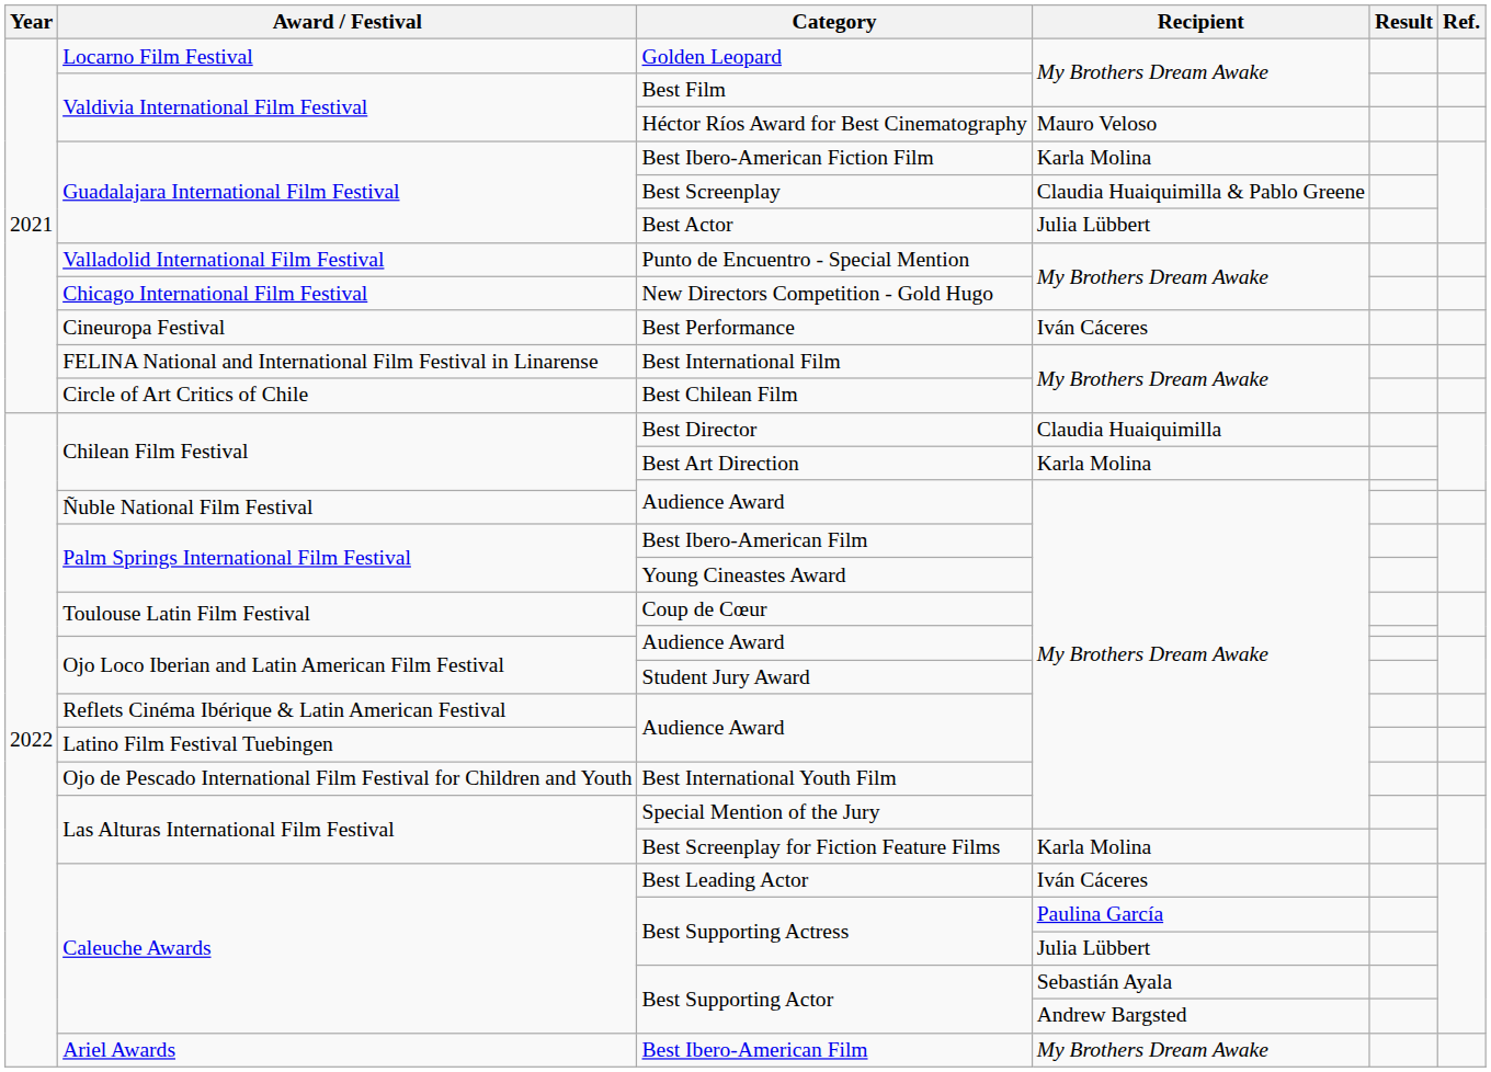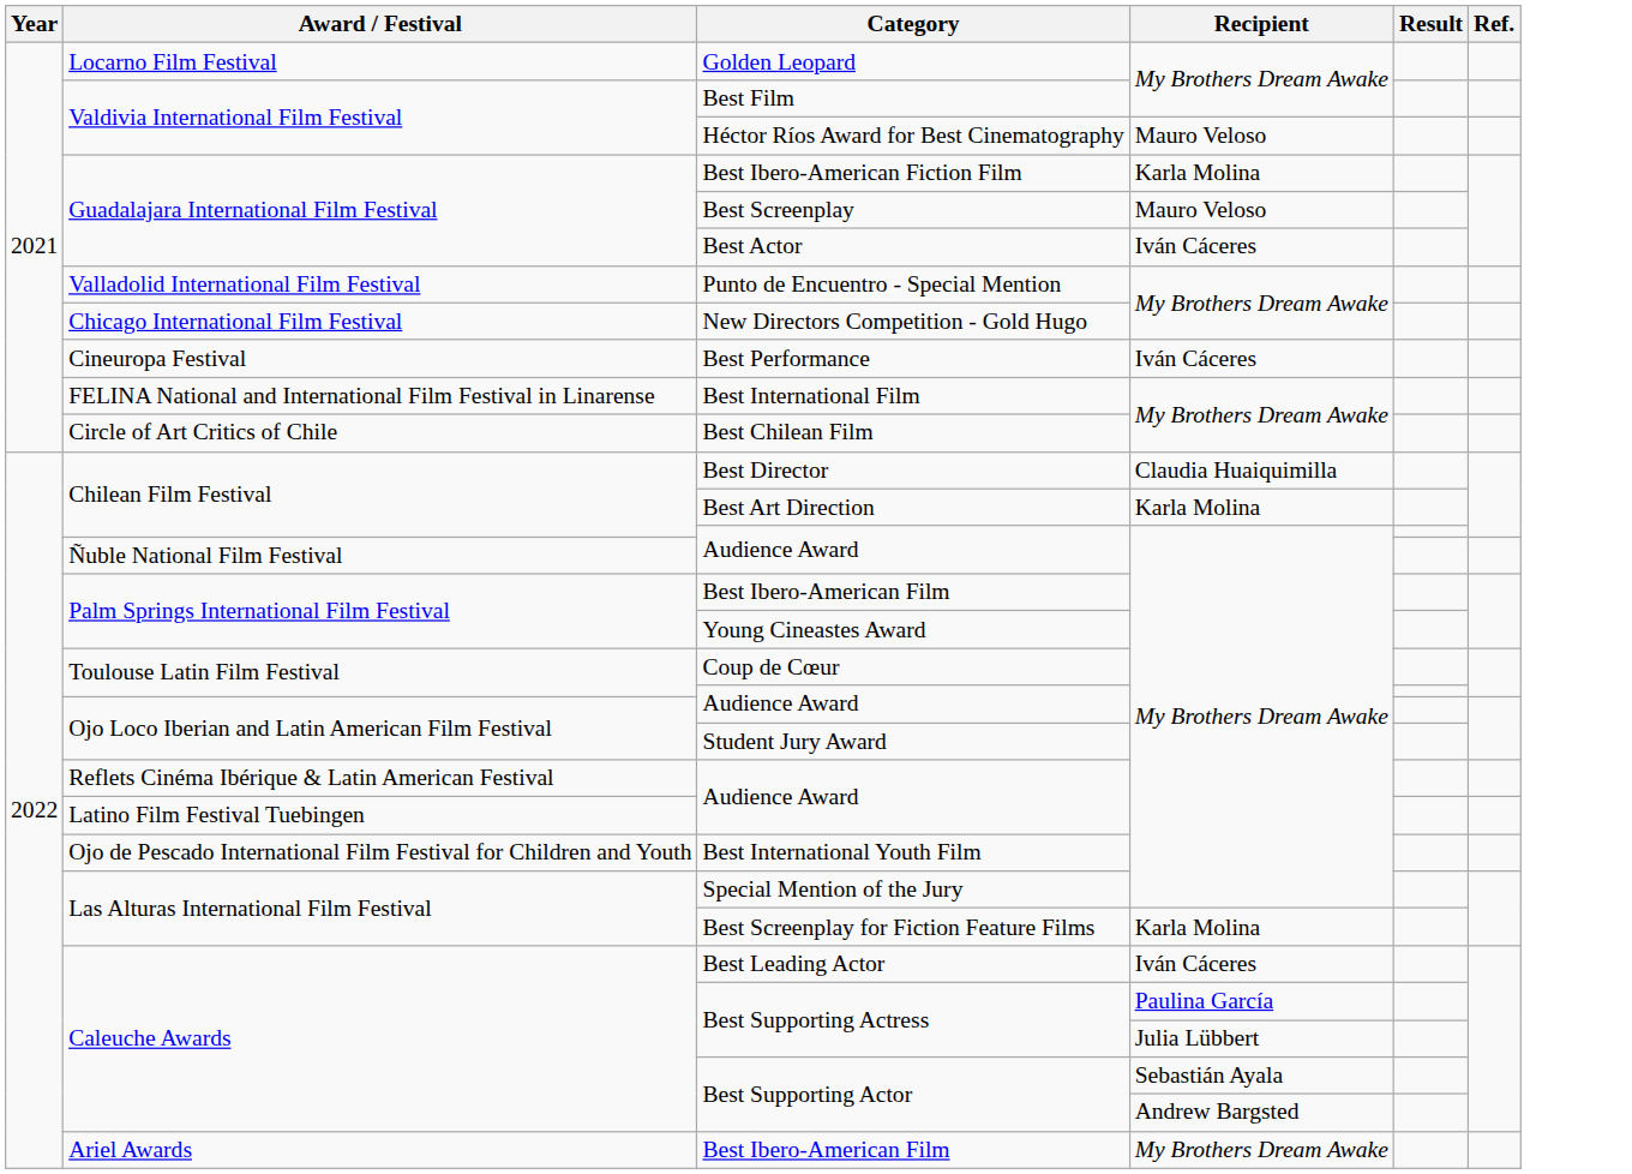Best Screenplay | Recipient: Claudia Huaiquimilla & Pablo Greene -> Mauro Veloso
Best Actor | Recipient: Julia Lübbert -> Iván Cáceres
